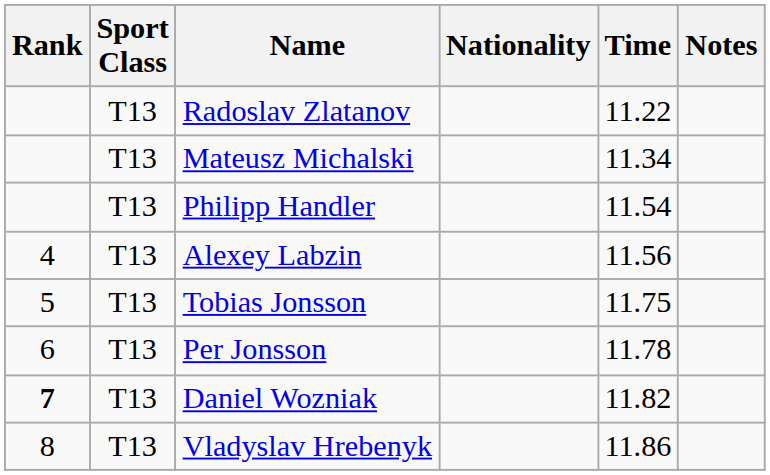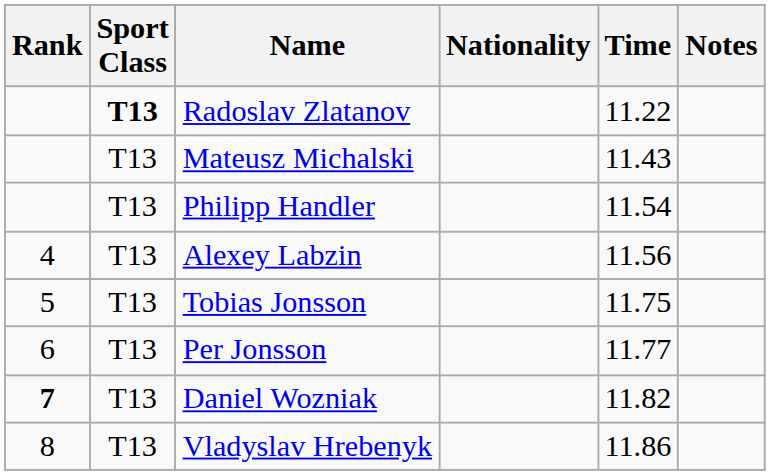Radoslav Zlatanov | Sport Class: normal -> bold
Mateusz Michalski | Time: 11.34 -> 11.43
Per Jonsson | Time: 11.78 -> 11.77
